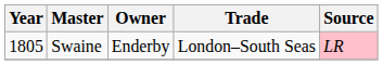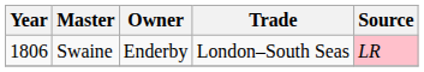Swaine | Year: 1805 -> 1806
